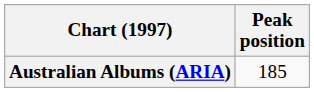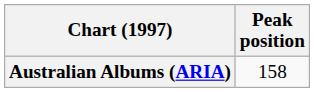Australian Albums (ARIA) | Peak position: 185 -> 158
